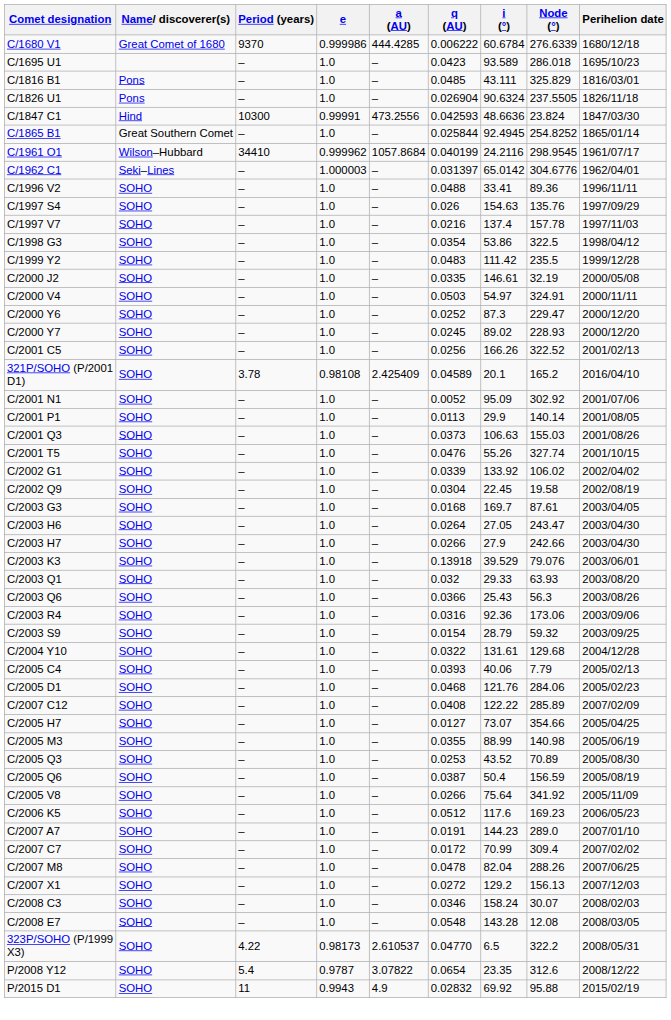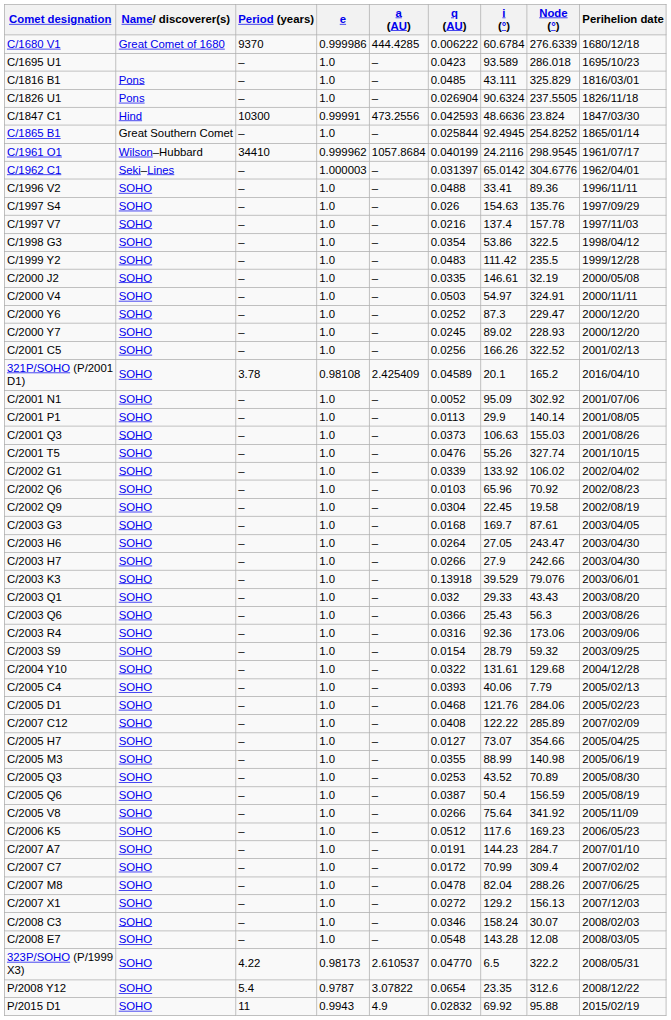+ row: C/2002 Q6 | SOHO | – | 1.0 | – | 0.0103 | 65.96 | 70.92 | 2002/08/23
C/2003 Q1 | Node (°): 63.93 -> 43.43
C/2007 A7 | Node (°): 289.0 -> 284.7
